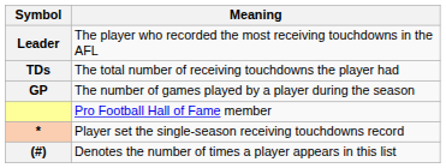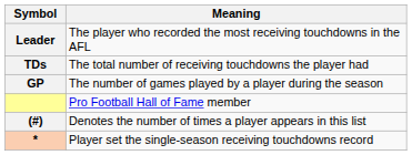rows swapped: * <-> (#)
